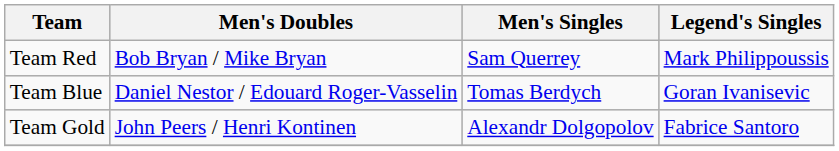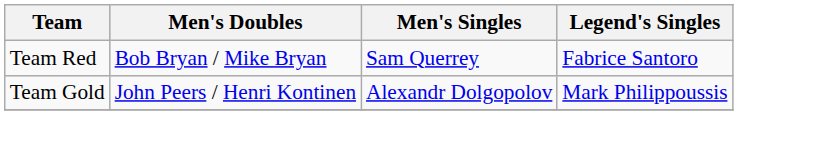Team Red | Legend's Singles: Mark Philippoussis -> Fabrice Santoro
- row: Team Blue | Daniel Nestor / Edouard Roger-Vasselin | Tomas Berdych | Goran Ivanisevic
Team Gold | Legend's Singles: Fabrice Santoro -> Mark Philippoussis
